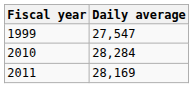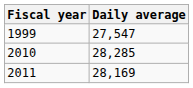2010 | Daily average: 28,284 -> 28,285
